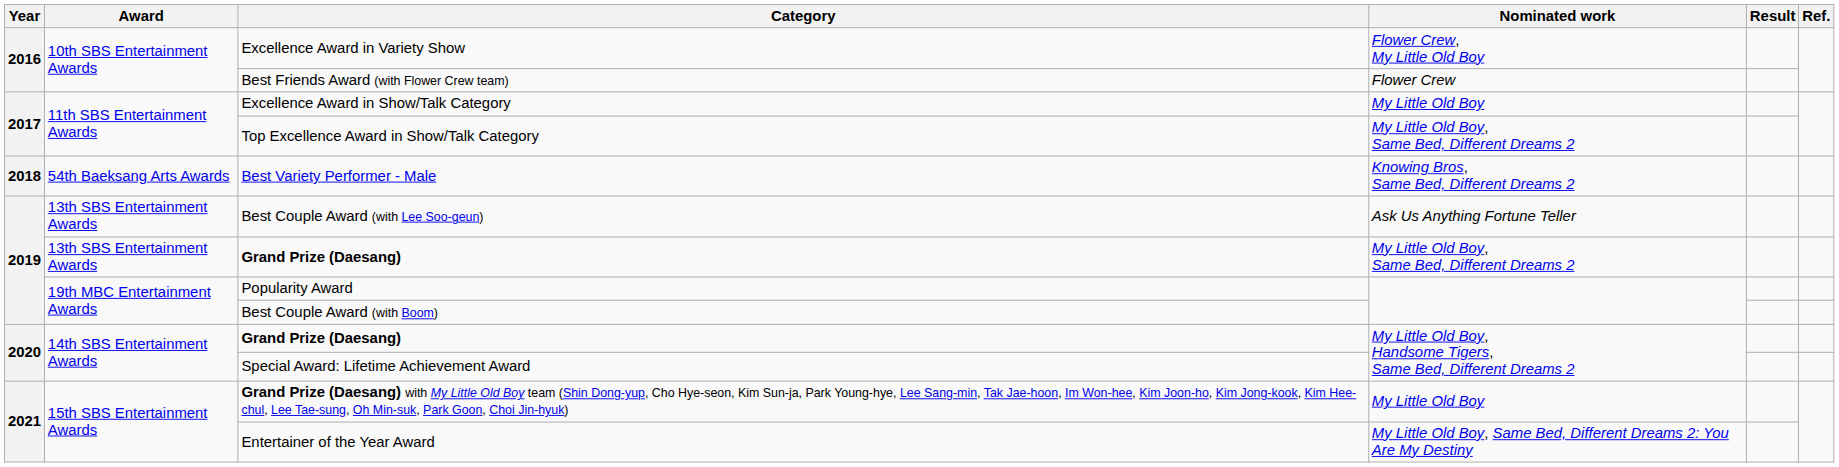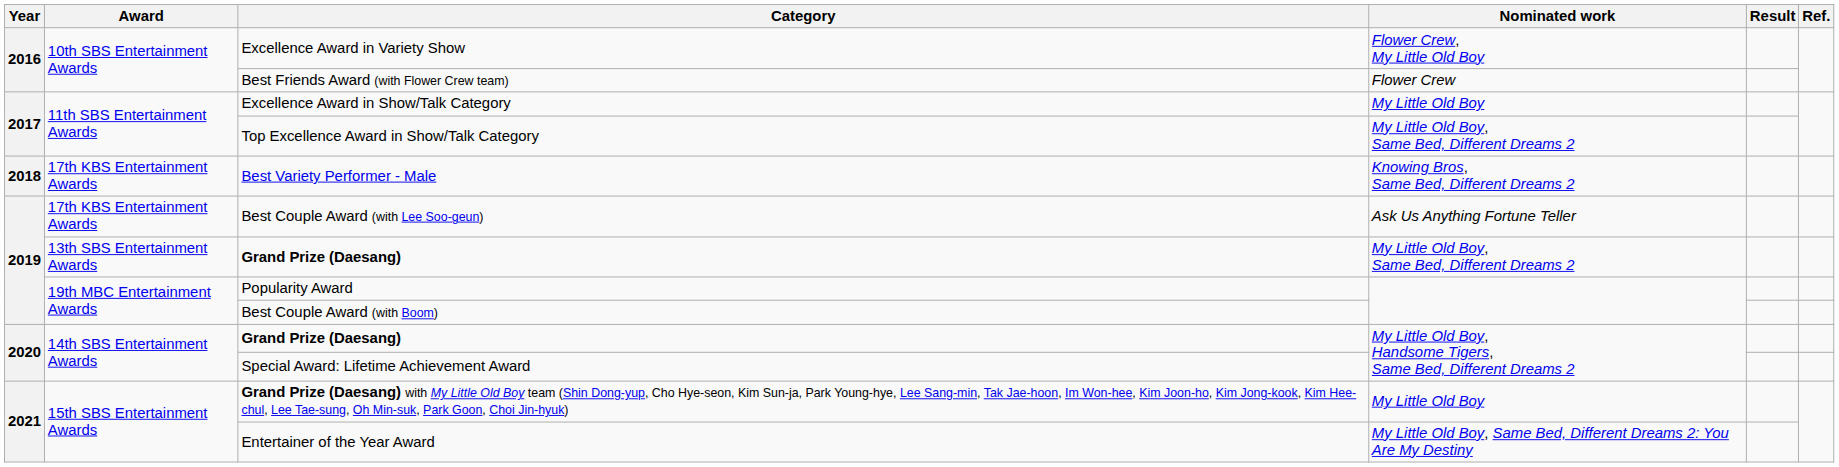Best Variety Performer - Male | Award: 54th Baeksang Arts Awards -> 17th KBS Entertainment Awards
Best Couple Award (with Lee Soo-geun) | Award: 13th SBS Entertainment Awards -> 17th KBS Entertainment Awards
